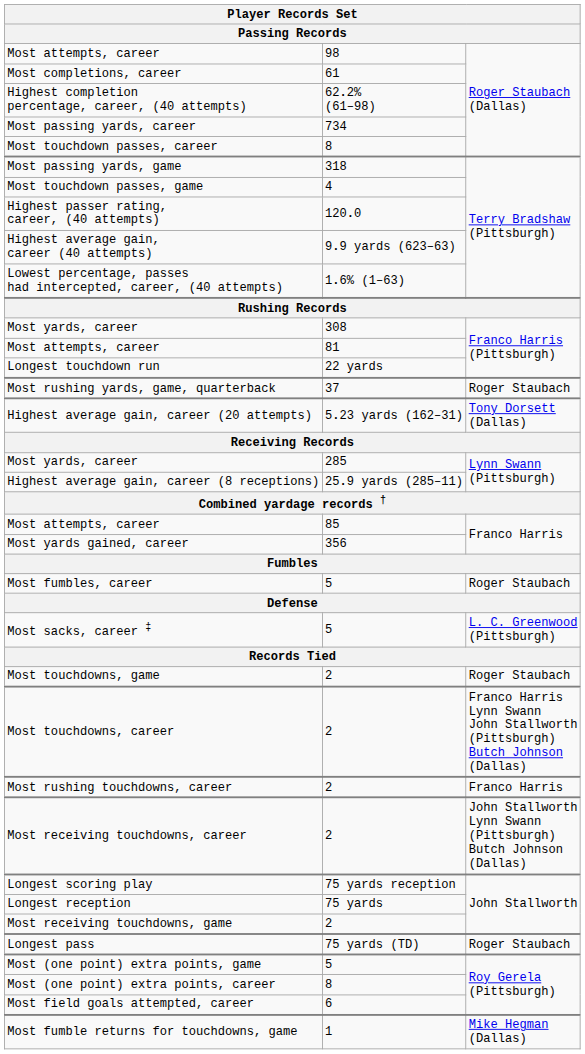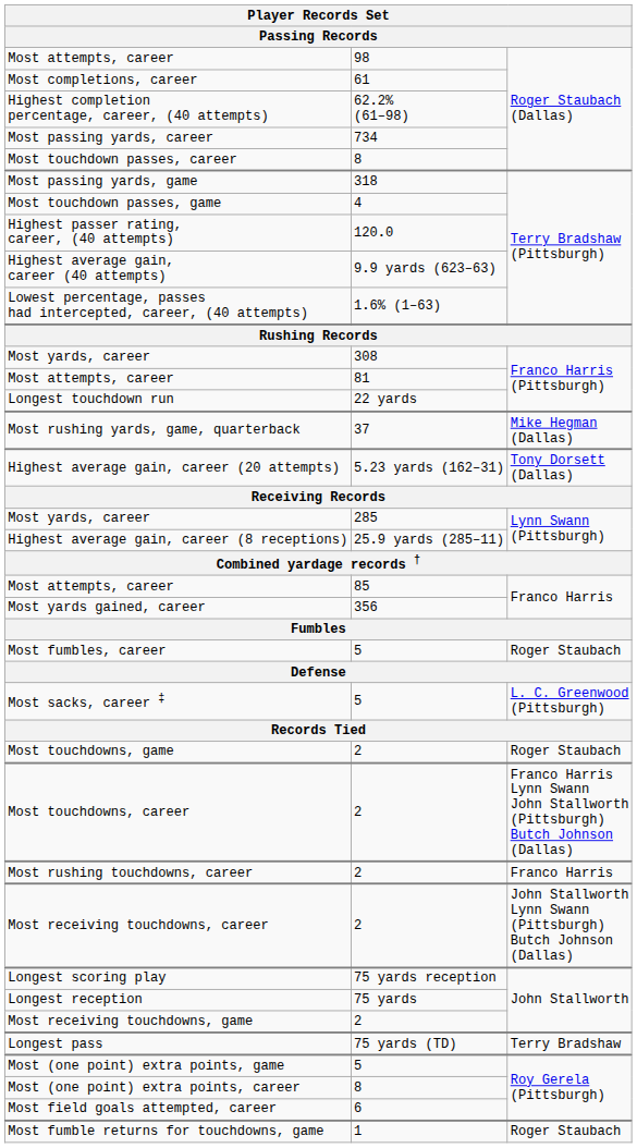Most rushing yards, game, quarterback | column 3: Roger Staubach -> Mike Hegman (Dallas)
Longest pass | column 3: Roger Staubach -> Terry Bradshaw
Most fumble returns for touchdowns, game | column 3: Mike Hegman (Dallas) -> Roger Staubach
